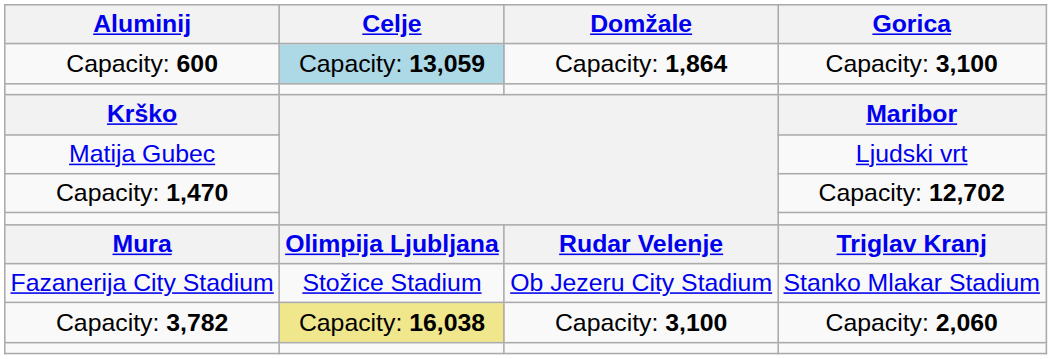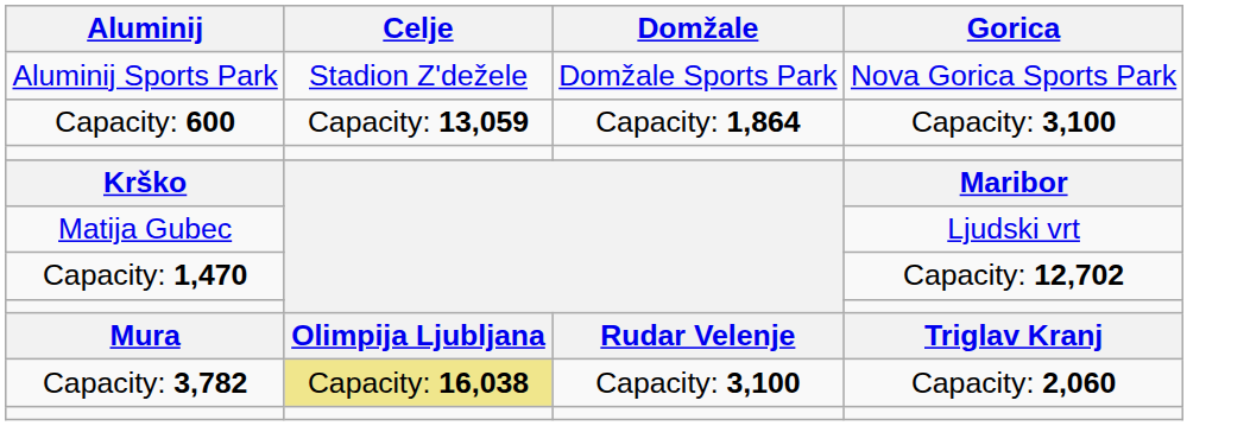+ row: Aluminij Sports Park | Stadion Z'dežele | Domžale Sports Park | Nova Gorica Sports Park
Capacity: 600 | Celje: lightblue background -> no background
- row: Fazanerija City Stadium | Stožice Stadium | Ob Jezeru City Stadium | Stanko Mlakar Stadium
